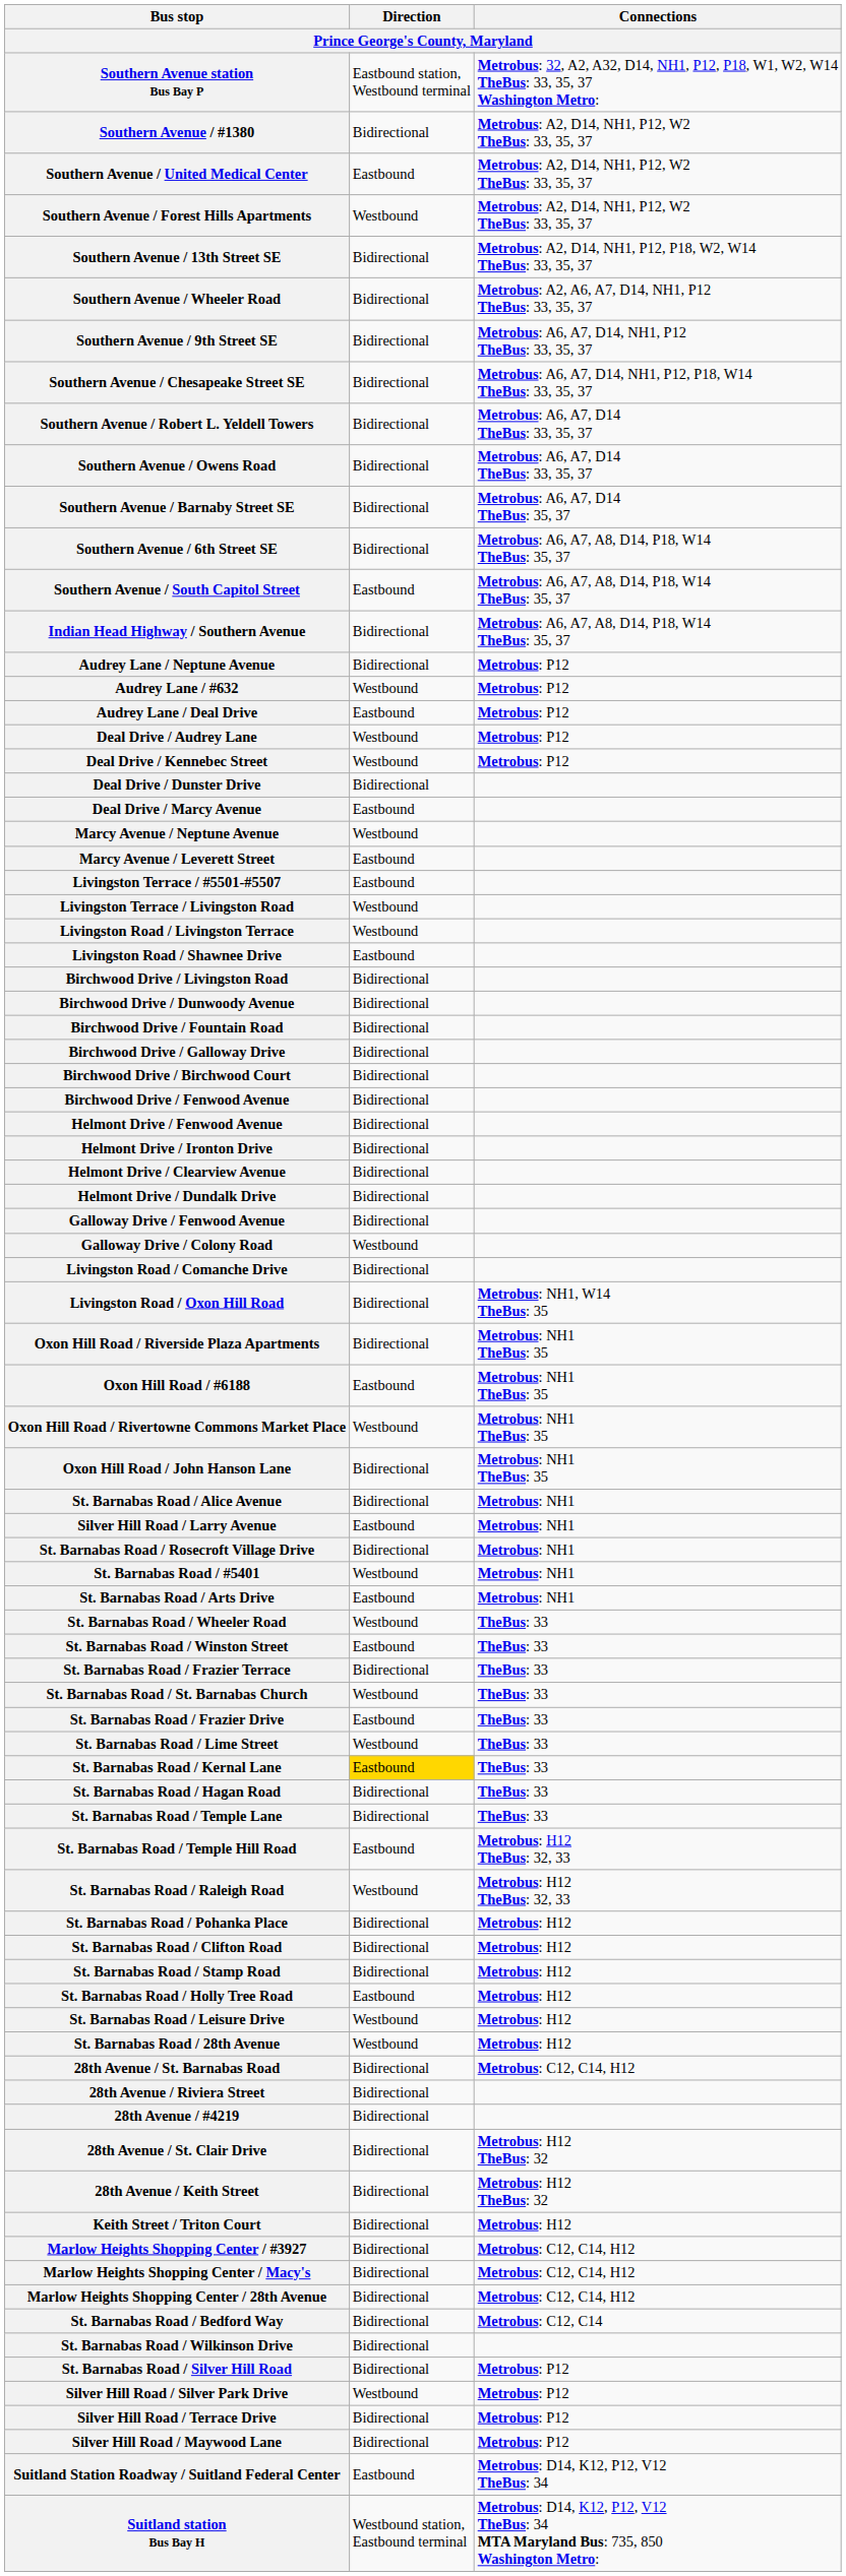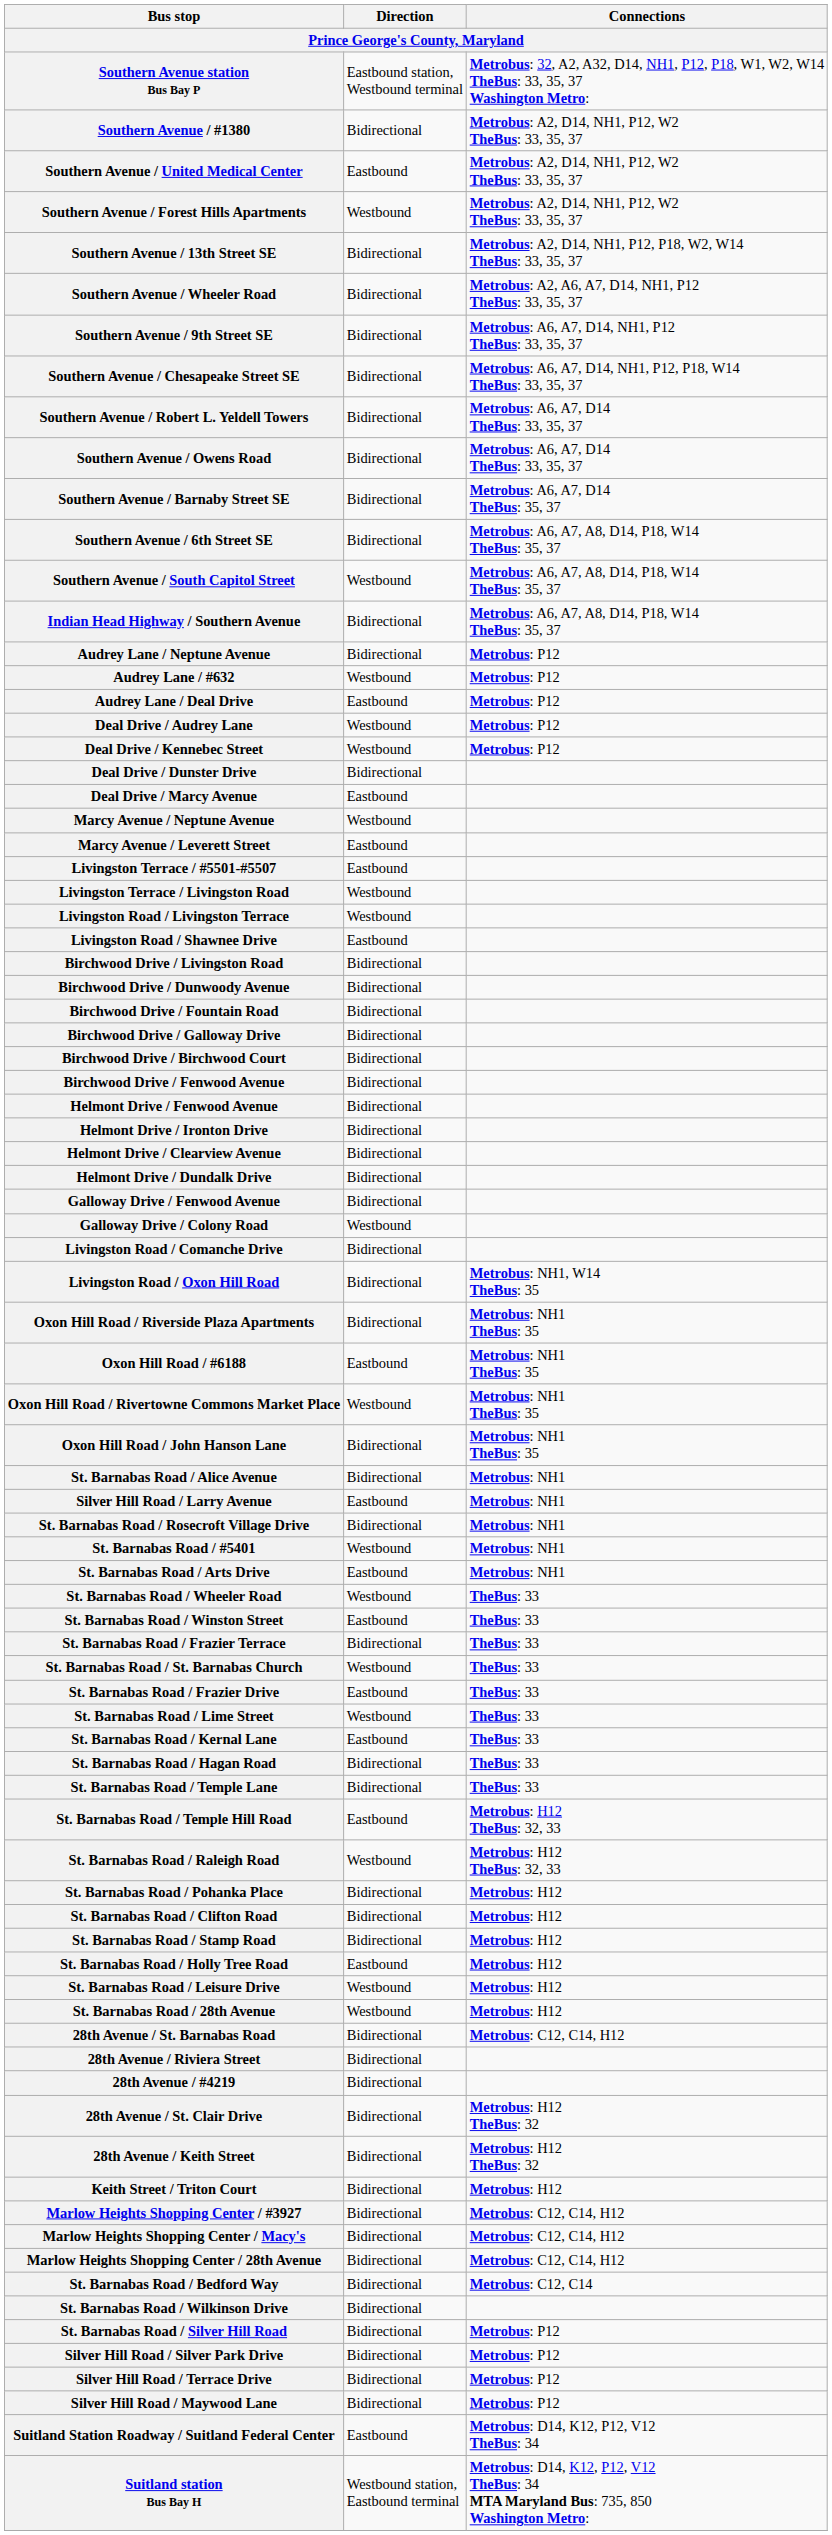Southern Avenue / South Capitol Street | Direction: Eastbound -> Westbound
St. Barnabas Road / Kernal Lane | Direction: gold background -> no background
Silver Hill Road / Silver Park Drive | Direction: Westbound -> Bidirectional
